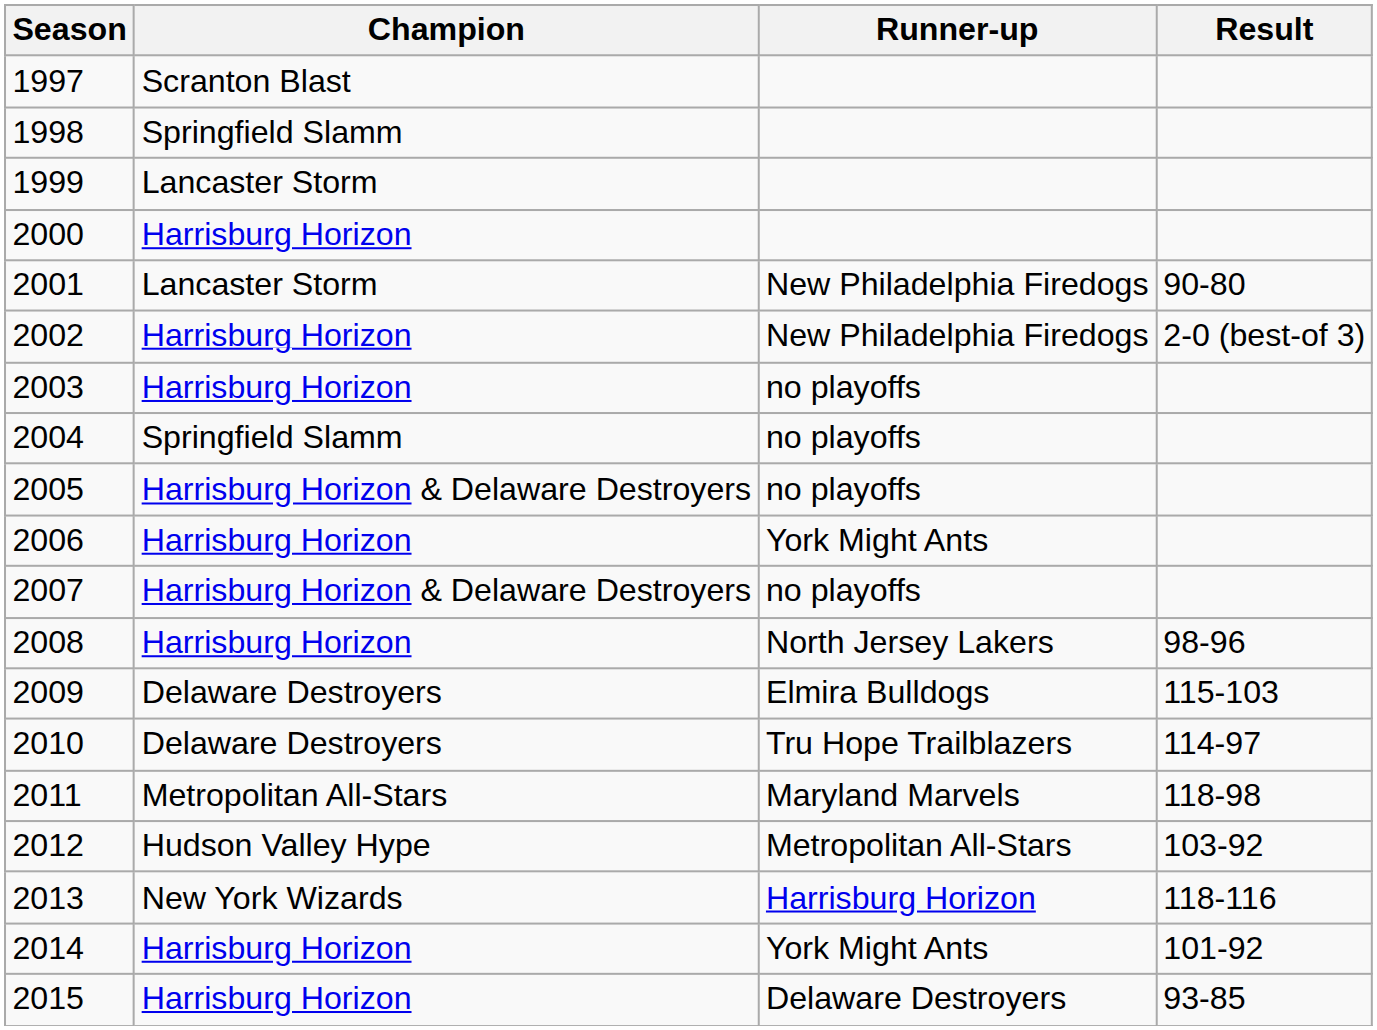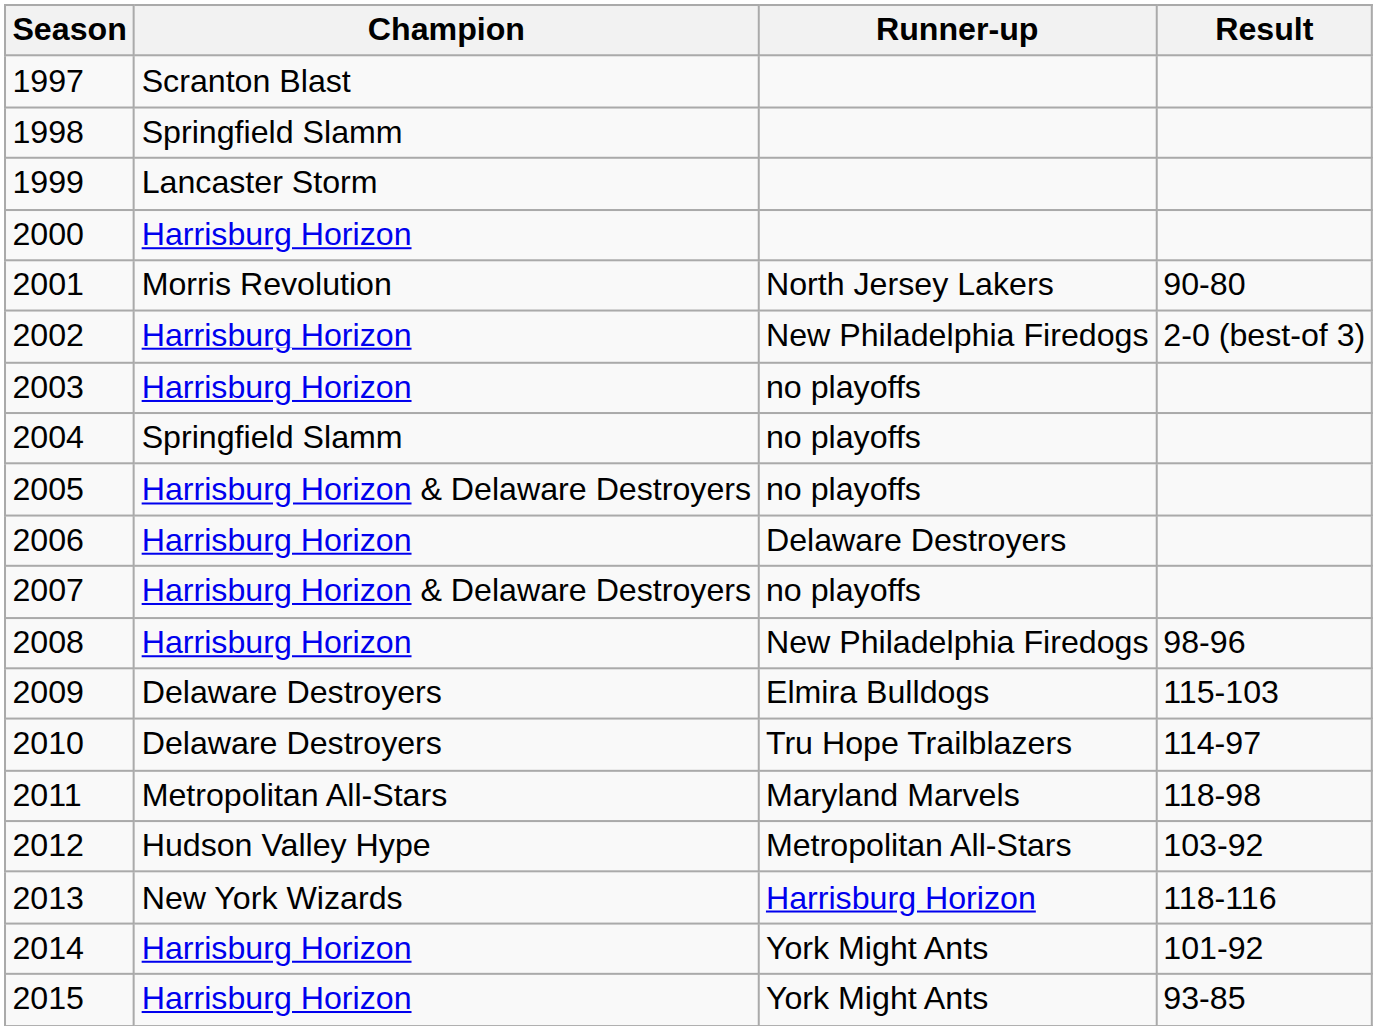2001 | Champion: Lancaster Storm -> Morris Revolution
2001 | Runner-up: New Philadelphia Firedogs -> North Jersey Lakers
2006 | Runner-up: York Might Ants -> Delaware Destroyers
2008 | Runner-up: North Jersey Lakers -> New Philadelphia Firedogs
2015 | Runner-up: Delaware Destroyers -> York Might Ants
